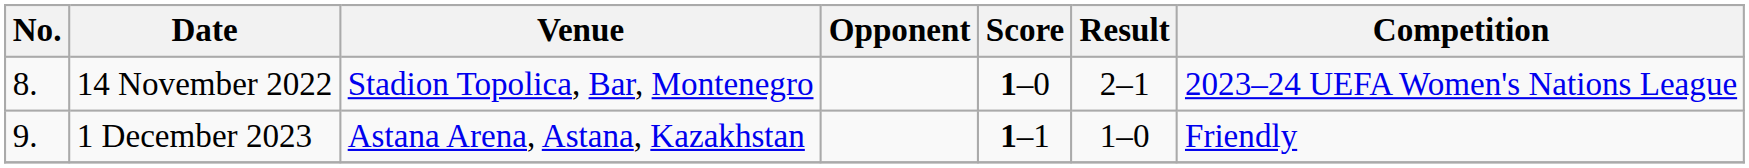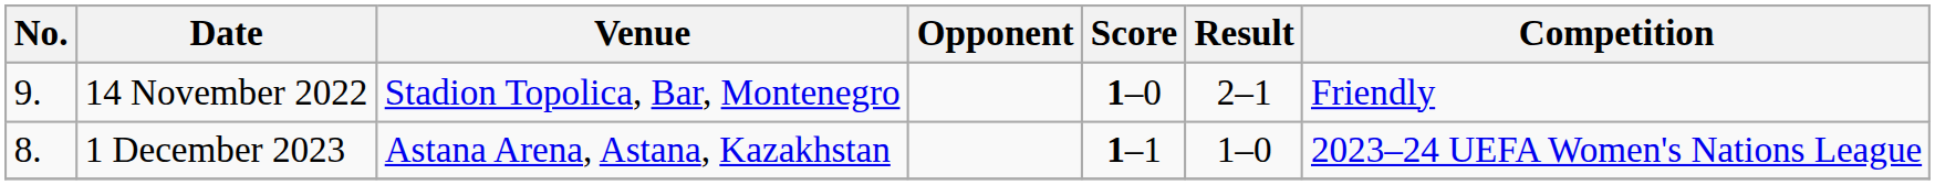14 November 2022 | No.: 8. -> 9.
14 November 2022 | Competition: 2023–24 UEFA Women's Nations League -> Friendly
1 December 2023 | No.: 9. -> 8.
1 December 2023 | Competition: Friendly -> 2023–24 UEFA Women's Nations League
